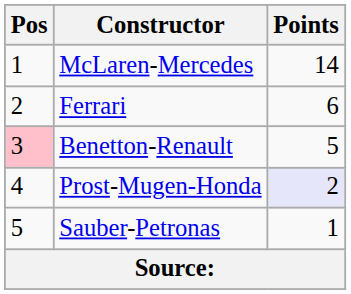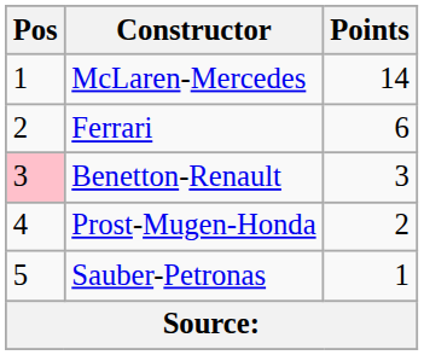Benetton-Renault | Points: 5 -> 3
Prost-Mugen-Honda | Points: lavender background -> no background
